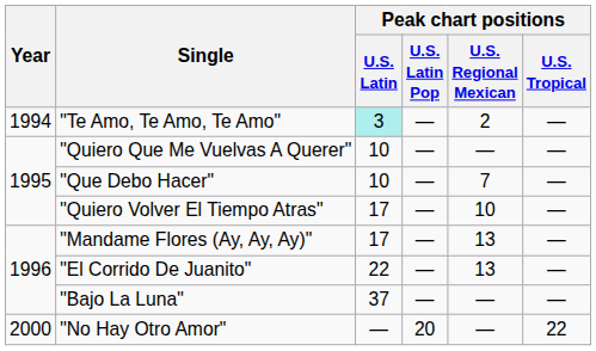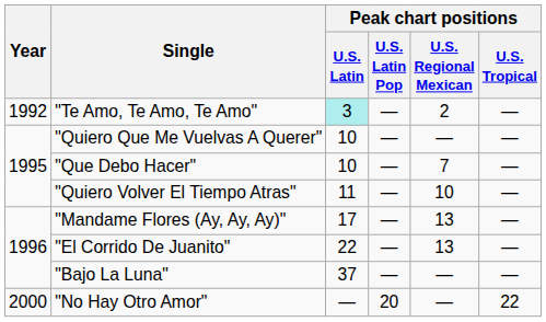"Te Amo, Te Amo, Te Amo" | Year: 1994 -> 1992
"Quiero Volver El Tiempo Atras" | Peak chart positions / U.S. Latin: 17 -> 11
